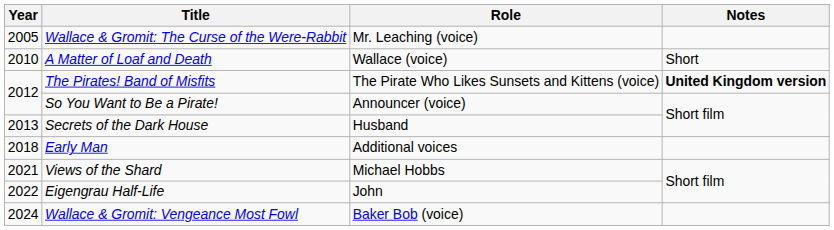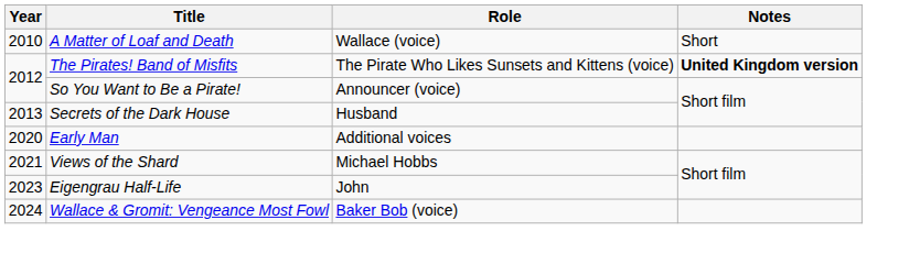- row: 2005 | Wallace & Gromit: The Curse of the Were-Rabbit | Mr. Leaching (voice)
Early Man | Year: 2018 -> 2020
Eigengrau Half-Life | Year: 2022 -> 2023
